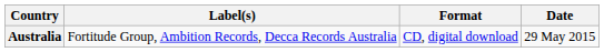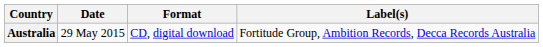columns swapped: Date <-> Label(s)
